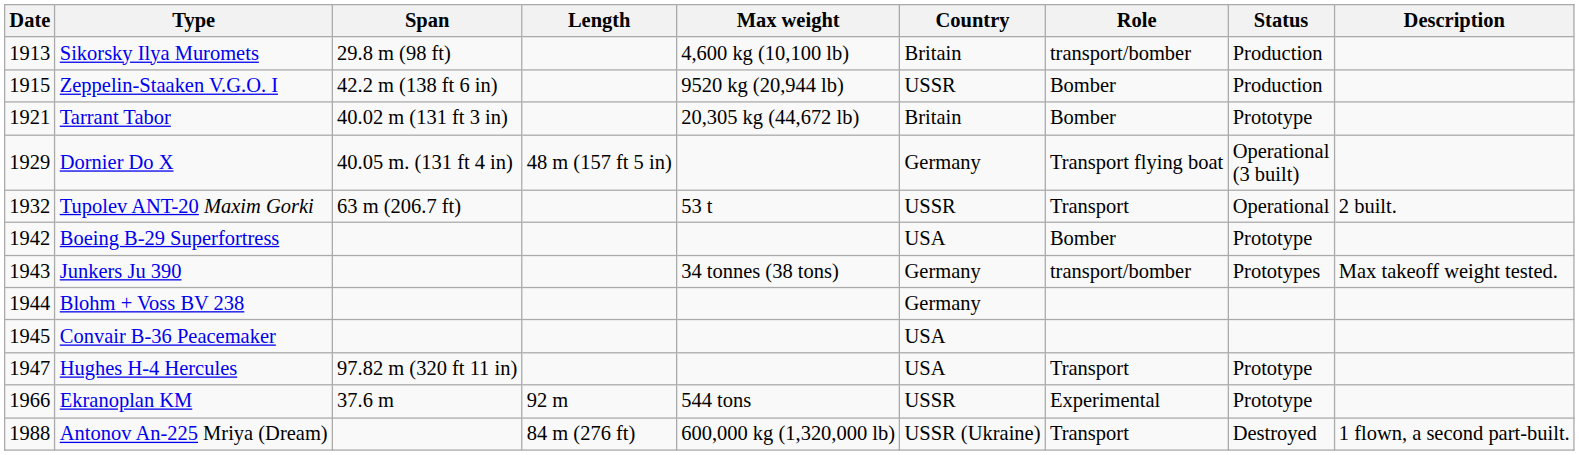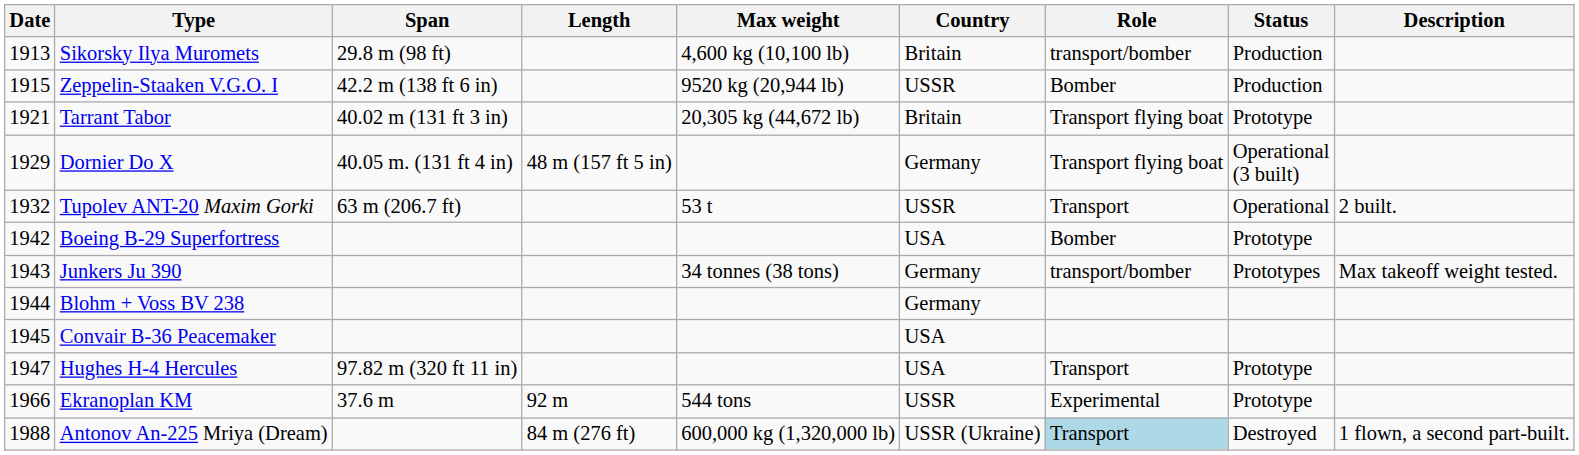Tarrant Tabor | Role: Bomber -> Transport flying boat
Antonov An-225 Mriya (Dream) | Role: no background -> lightblue background
